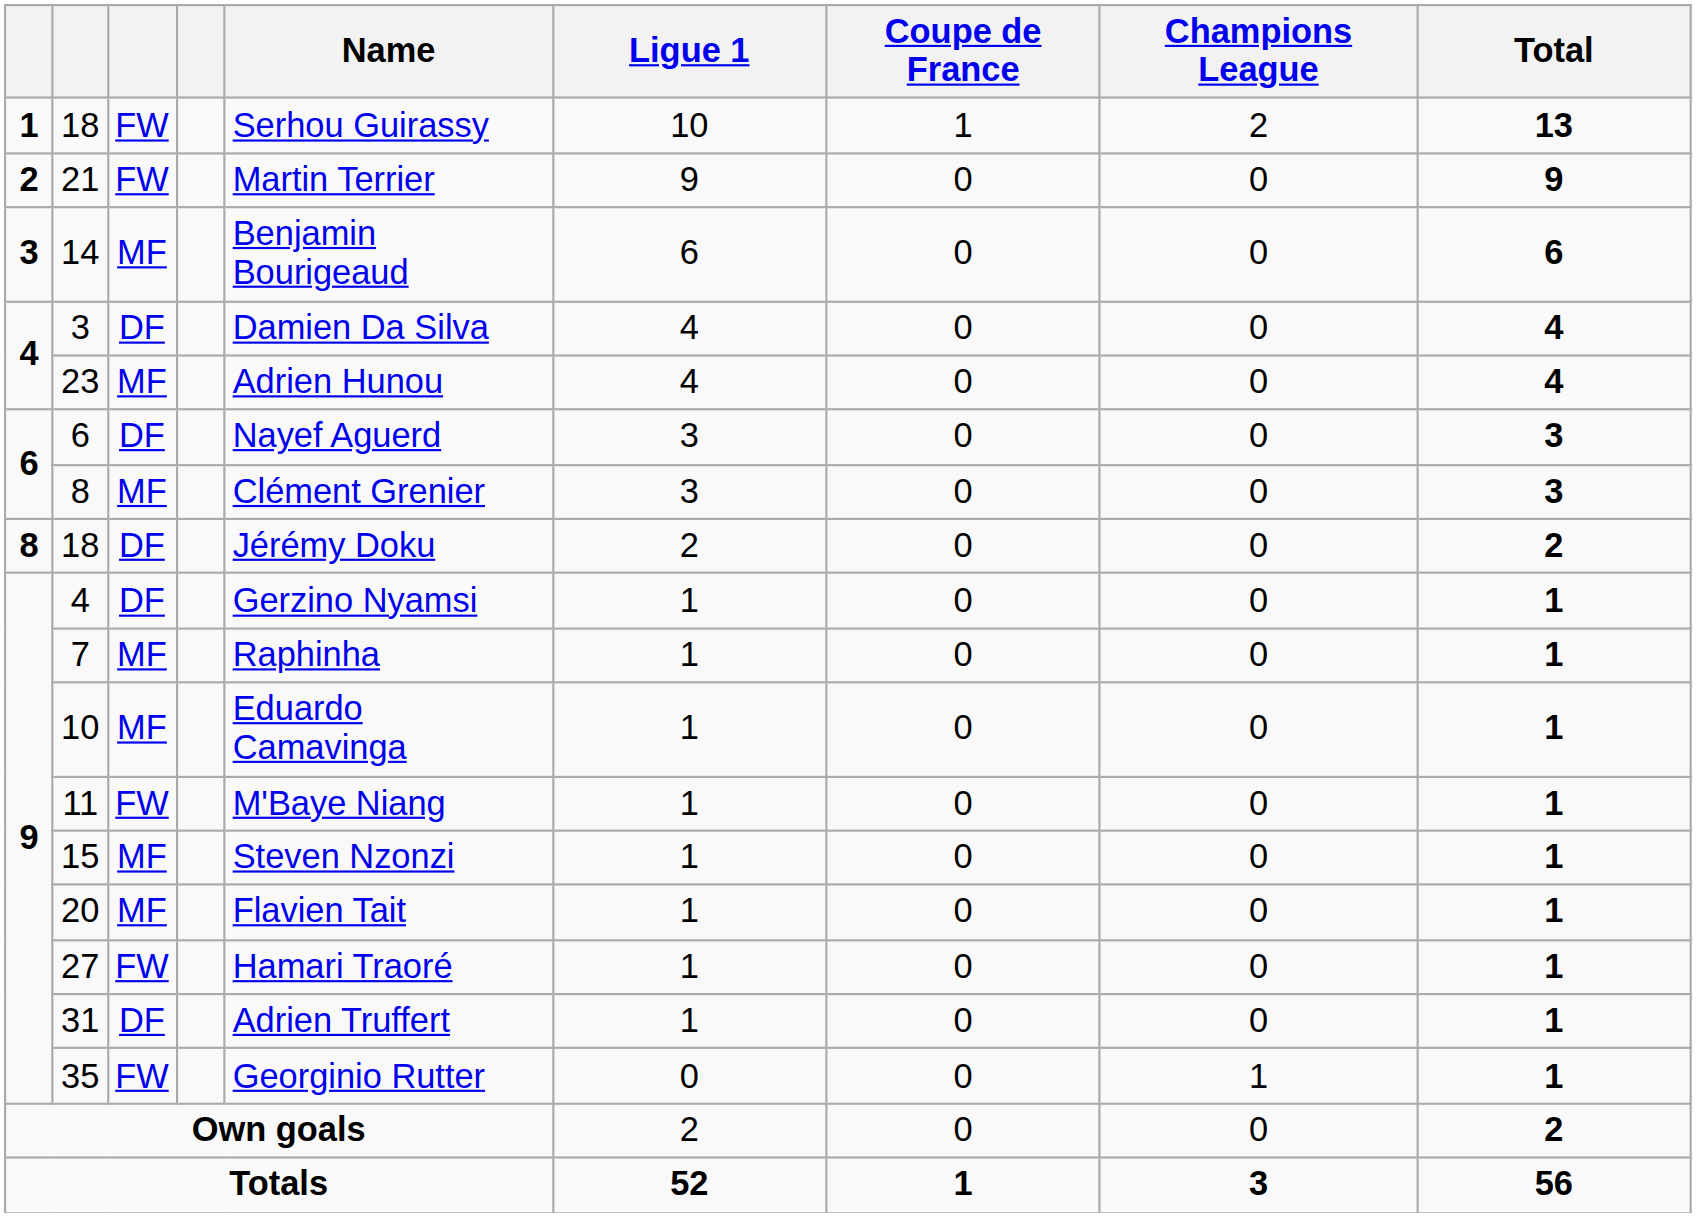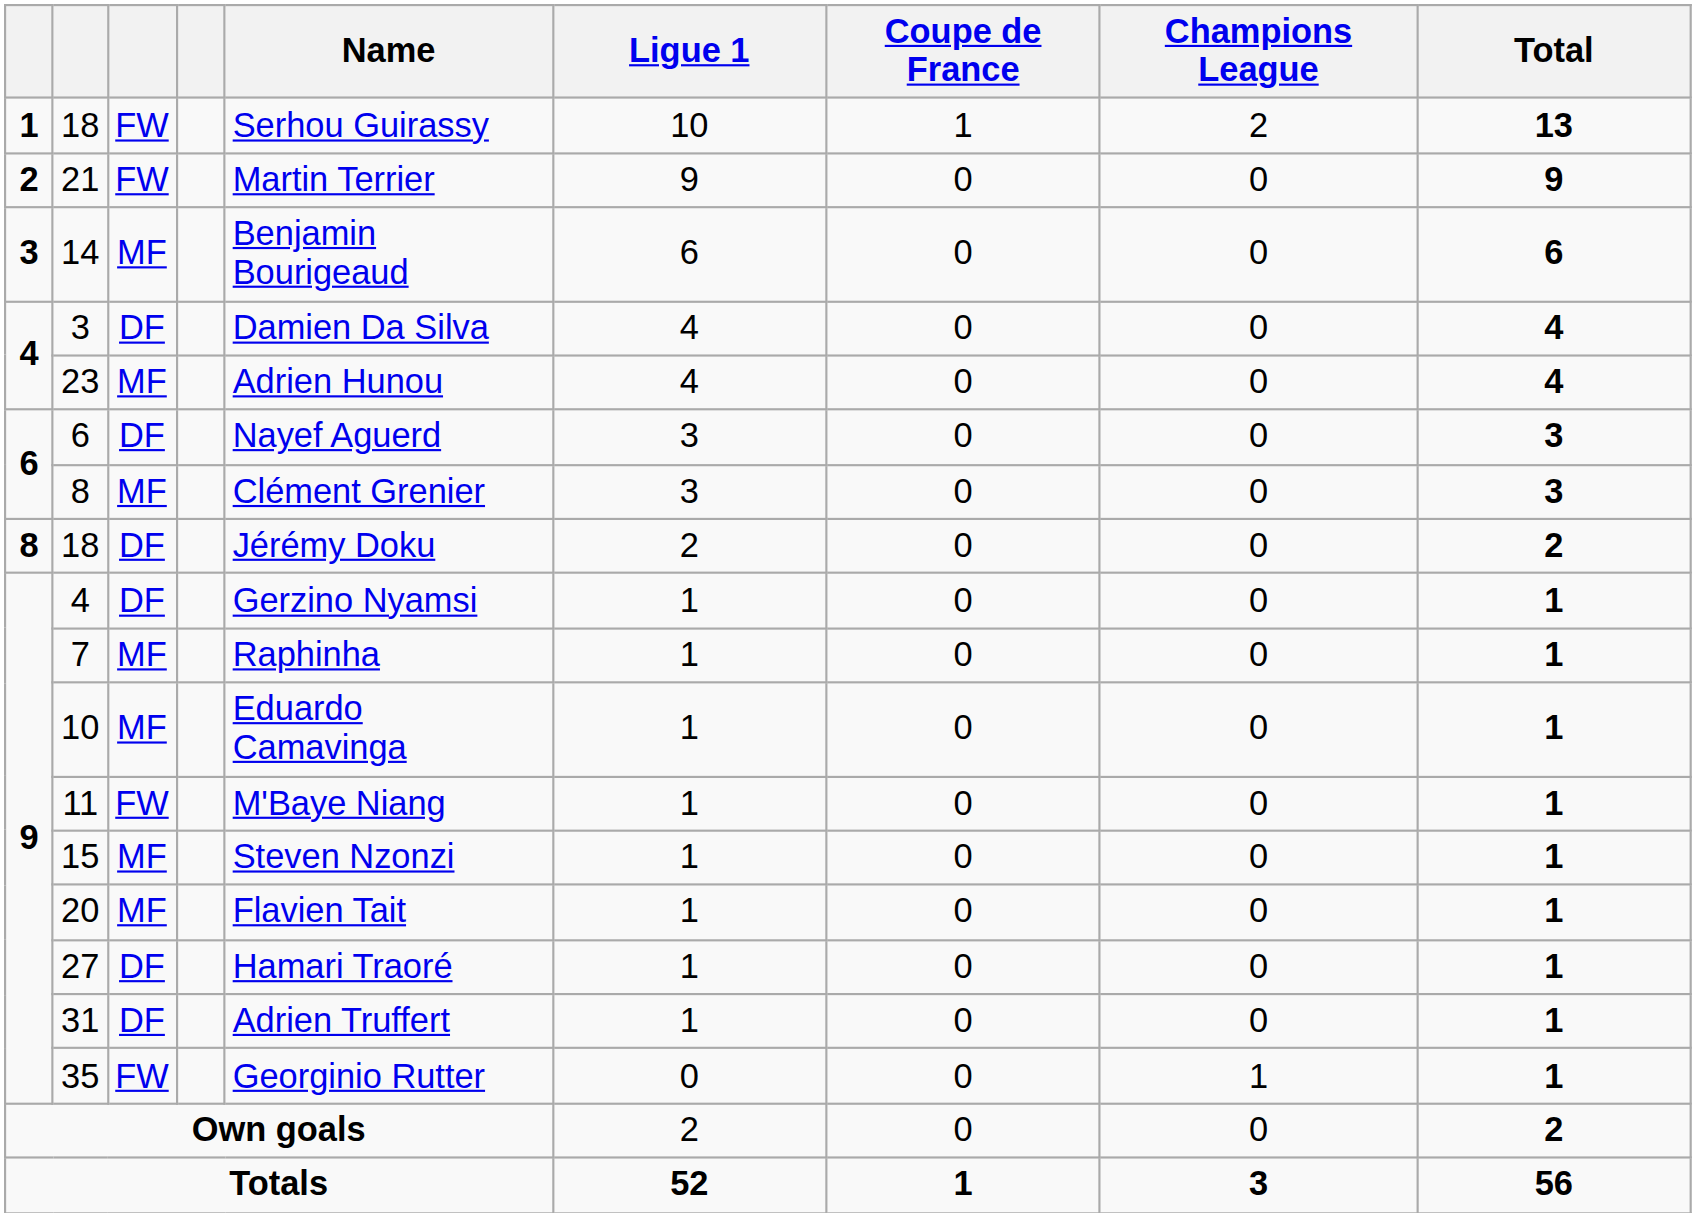27 | column 3: FW -> DF
